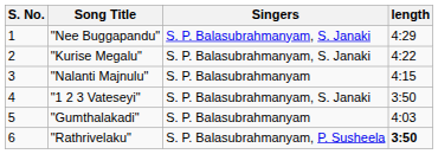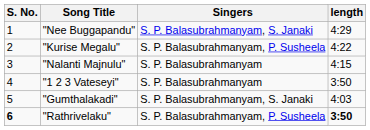"Kurise Megalu" | Singers: S. P. Balasubrahmanyam, S. Janaki -> S. P. Balasubrahmanyam, P. Susheela
"1 2 3 Vateseyi" | Singers: S. P. Balasubrahmanyam, S. Janaki -> S. P. Balasubrahmanyam
"Gumthalakadi" | Singers: S. P. Balasubrahmanyam -> S. P. Balasubrahmanyam, S. Janaki
"Rathrivelaku" | S. No.: normal -> bold
